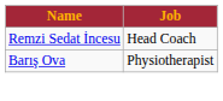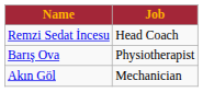+ row: Akın Göl | Mechanician
